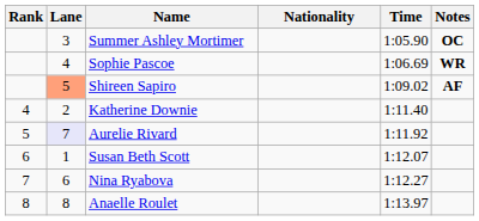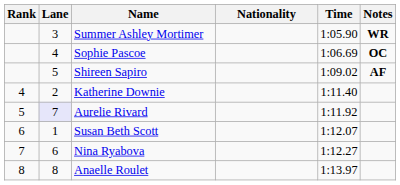Summer Ashley Mortimer | Notes: OC -> WR
Sophie Pascoe | Notes: WR -> OC
Shireen Sapiro | Lane: lightsalmon background -> no background
